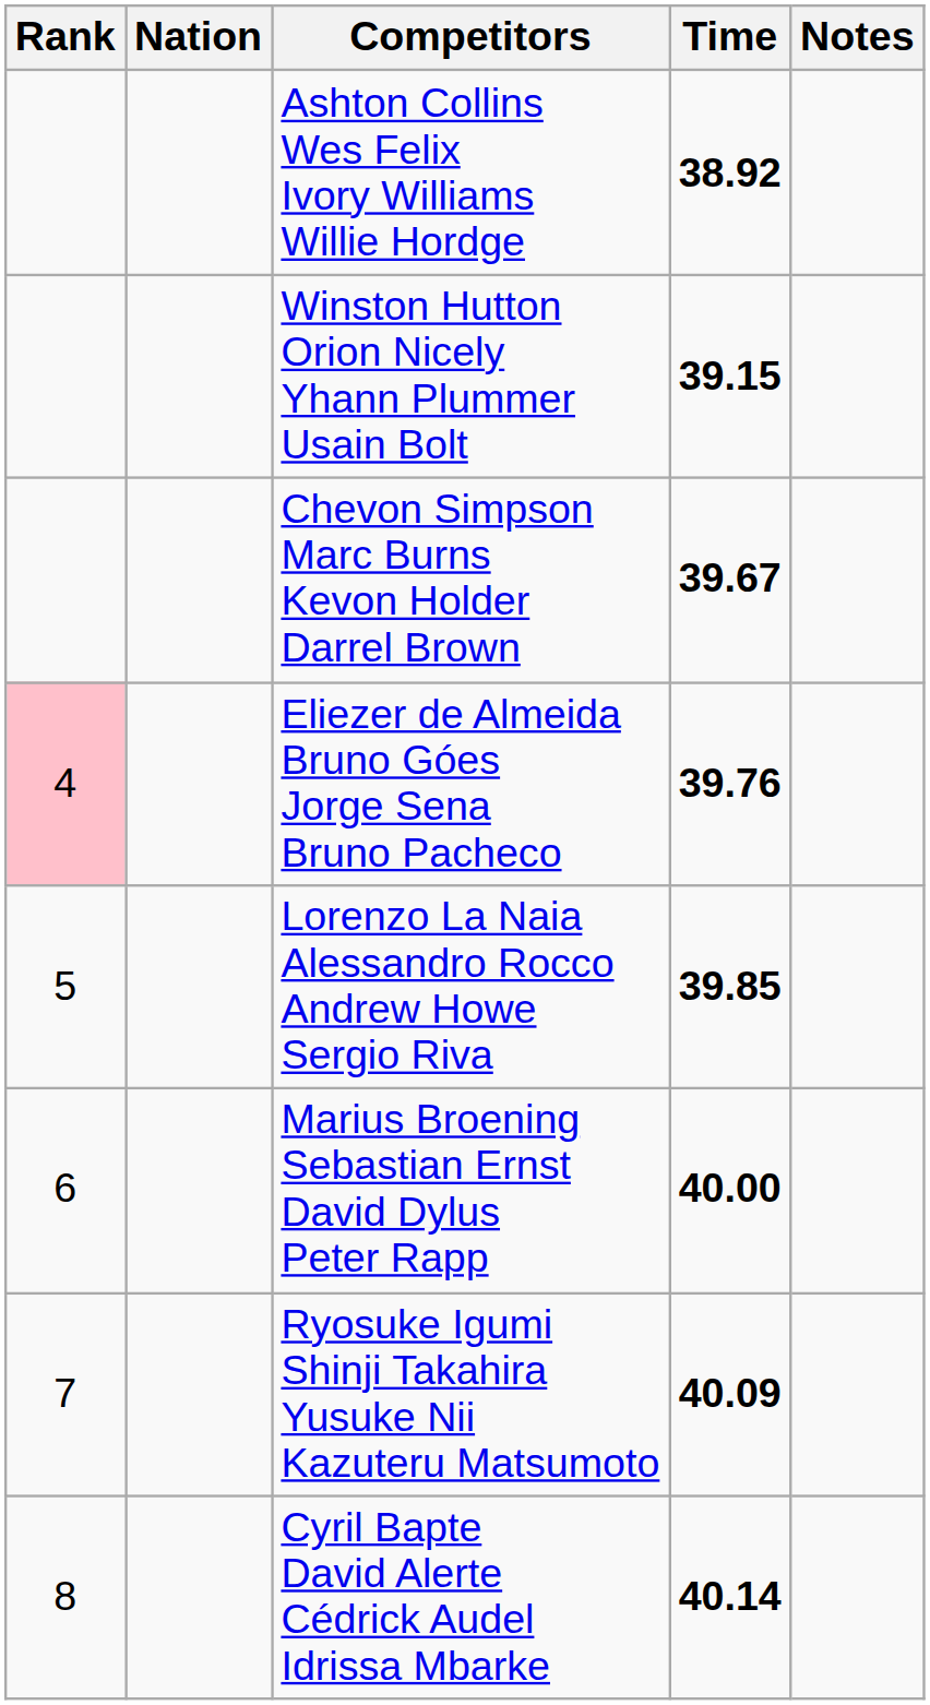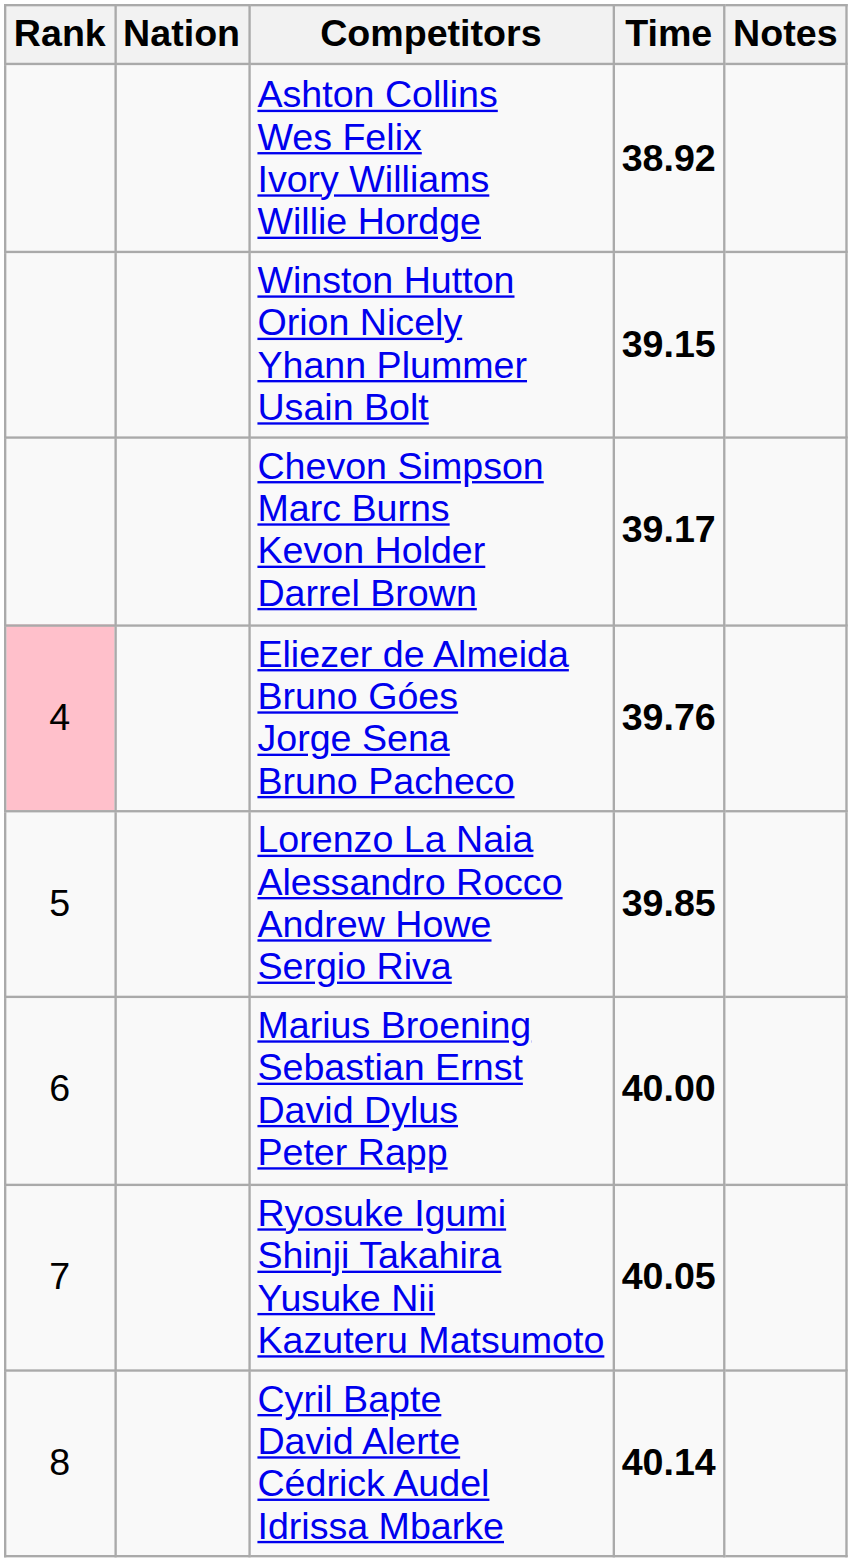Chevon Simpson Marc Burns Kevon Holder Darrel Brown | Time: 39.67 -> 39.17
Ryosuke Igumi Shinji Takahira Yusuke Nii Kazuteru Matsumoto | Time: 40.09 -> 40.05
